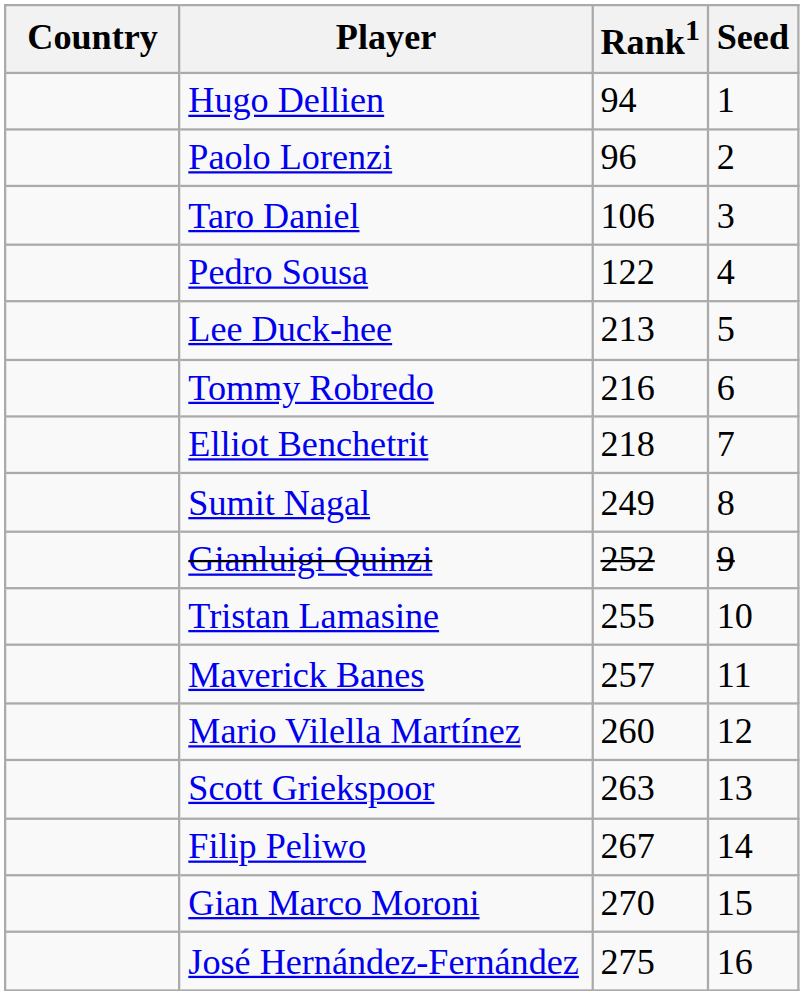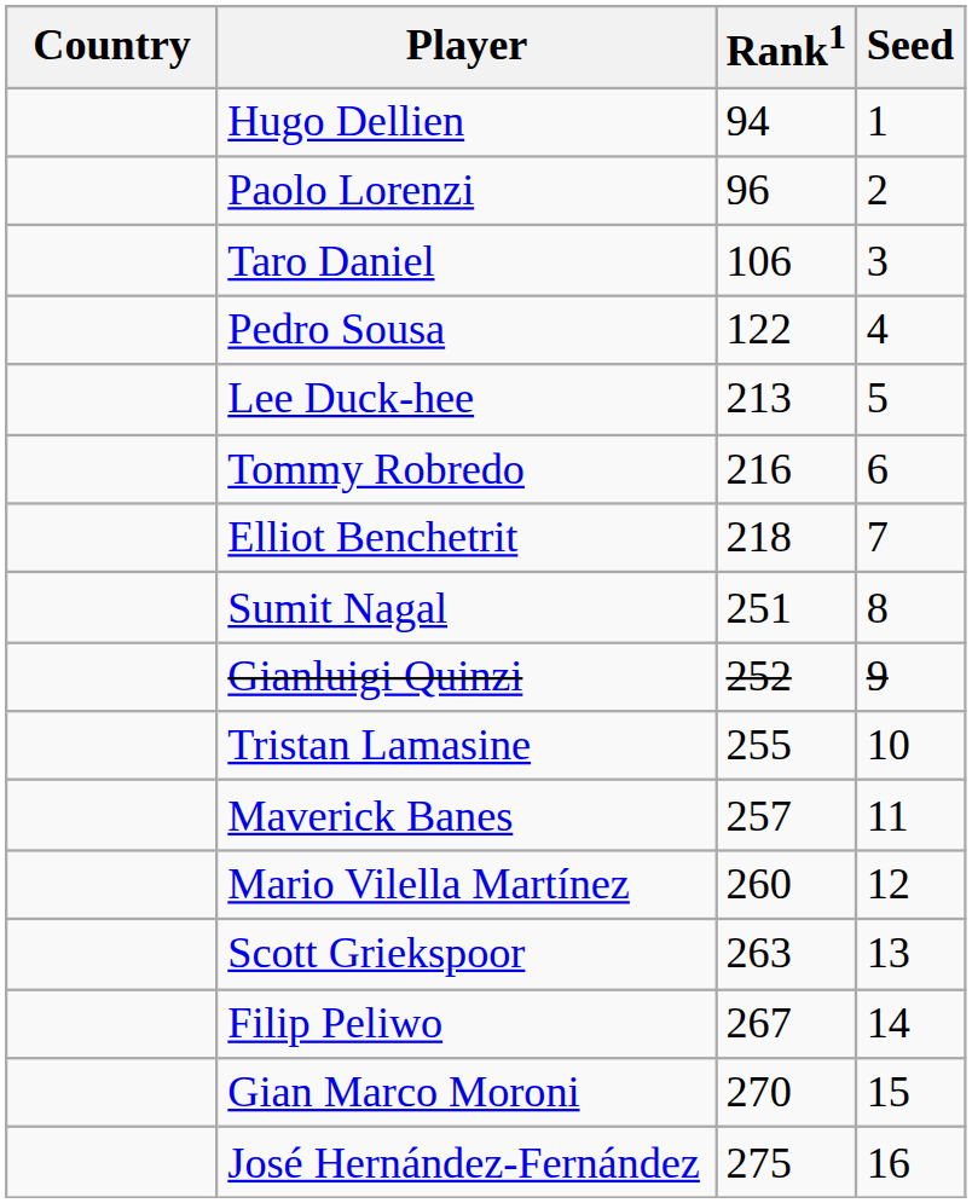Sumit Nagal | Rank1: 249 -> 251
